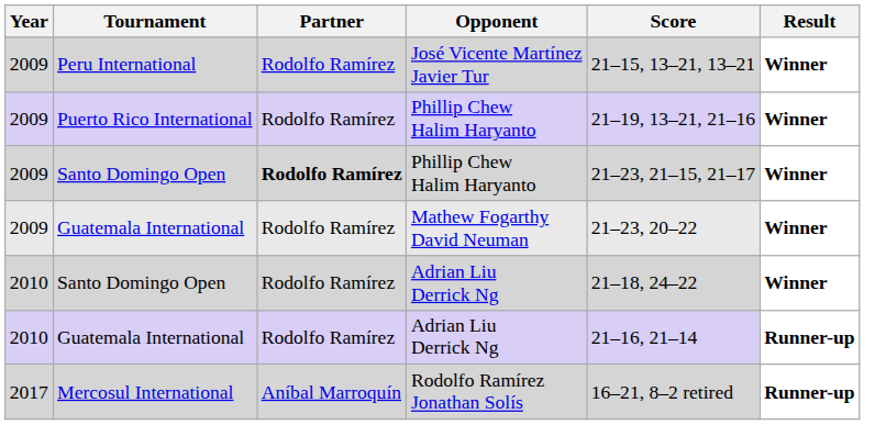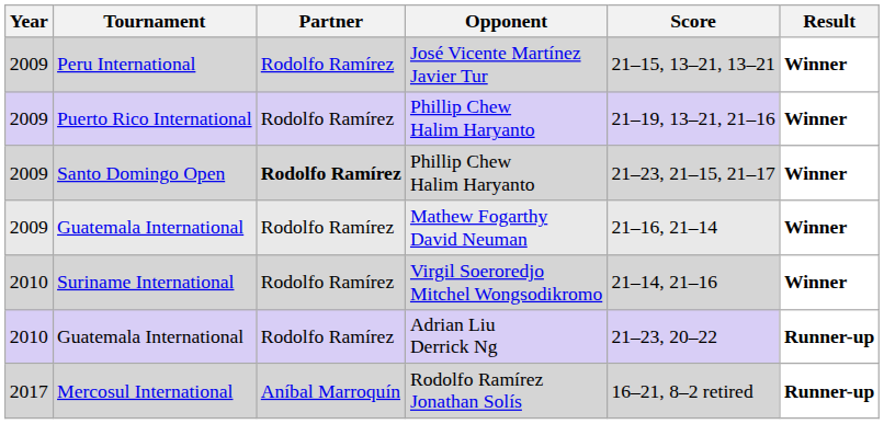Guatemala International / Mathew Fogarthy David Neuman | Score: 21–23, 20–22 -> 21–16, 21–14
+ row: 2010 | Suriname International | Rodolfo Ramírez | Virgil Soeroredjo Mitchel Wongsodikromo | 21–14, 21–16 | Winner
- row: 2010 | Santo Domingo Open | Rodolfo Ramírez | Adrian Liu Derrick Ng | 21–18, 24–22 | Winner
Guatemala International / Adrian Liu Derrick Ng | Score: 21–16, 21–14 -> 21–23, 20–22
